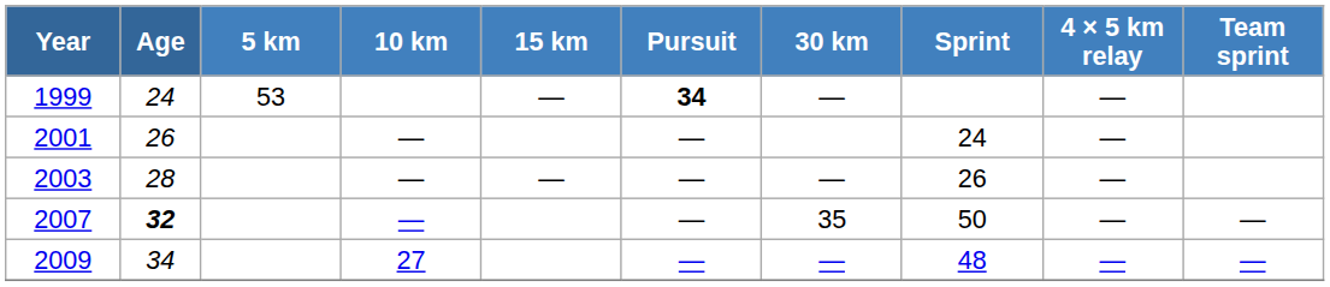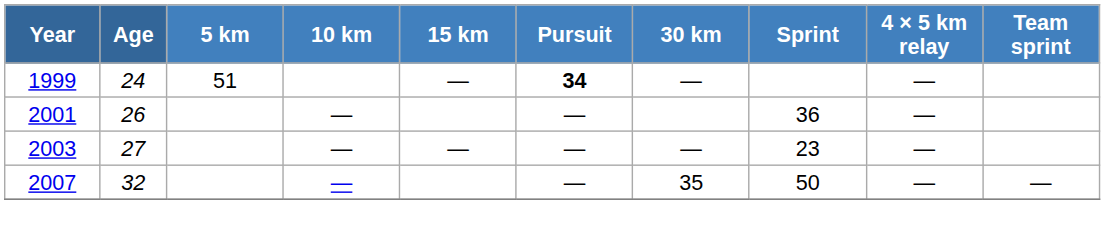1999 | 5 km: 53 -> 51
2001 | Sprint: 24 -> 36
2003 | Age: 28 -> 27
2003 | Sprint: 26 -> 23
2007 | Age: bold -> normal
- row: 2009 | 34 | 27 | — | — | 48 | — | —
